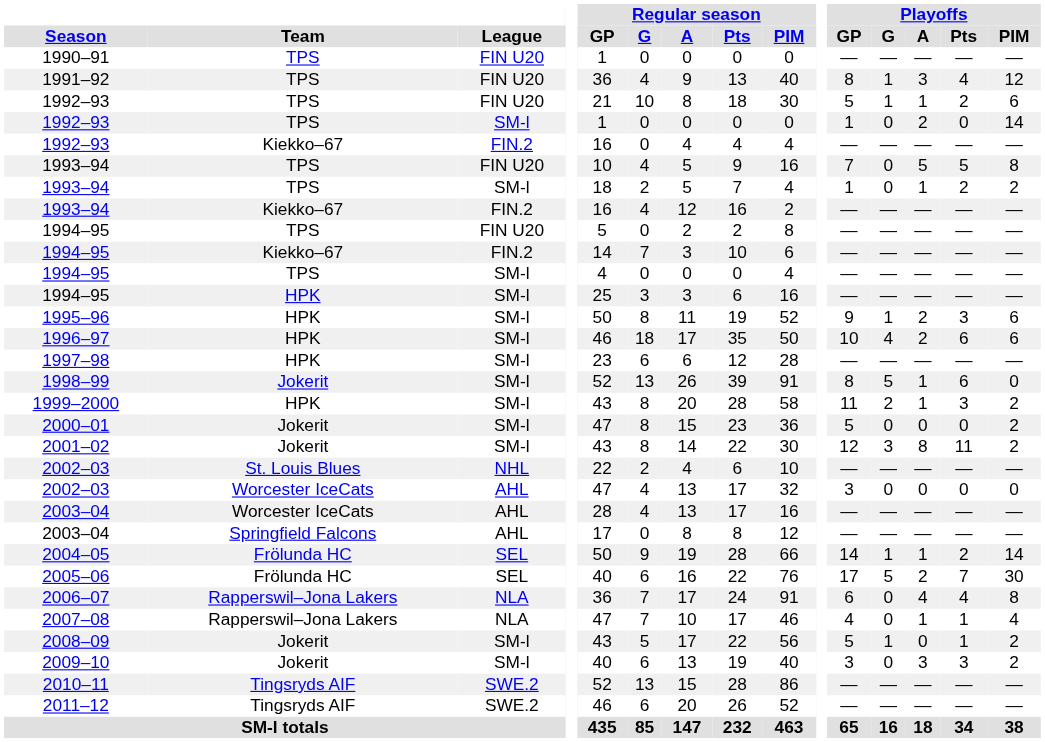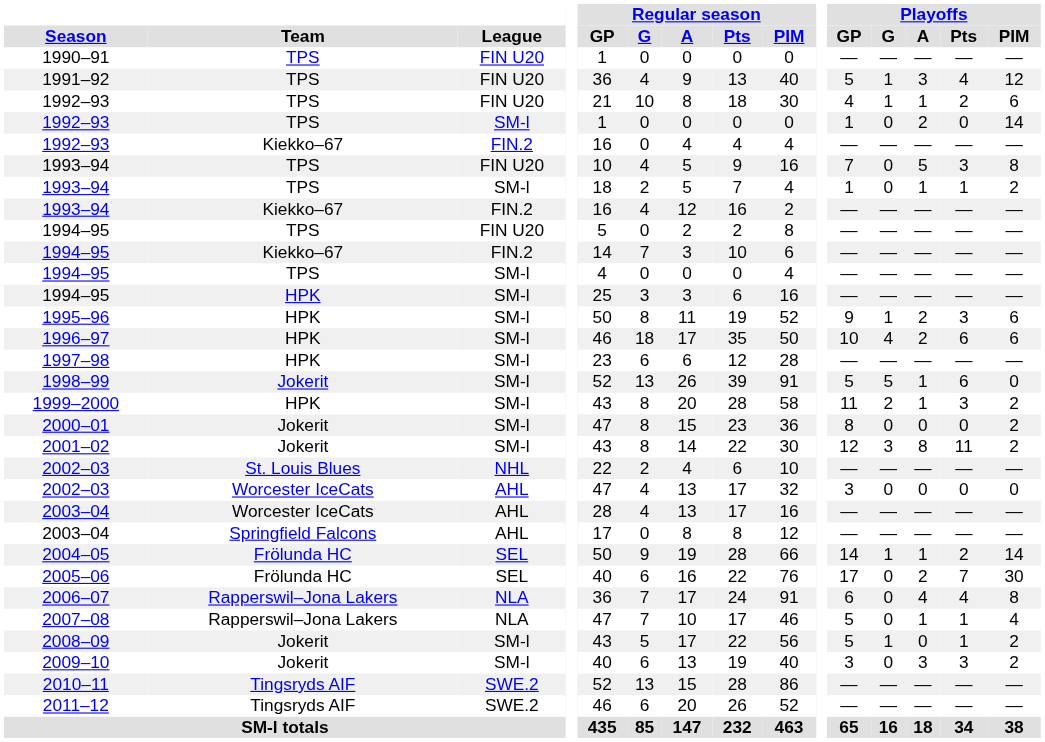1991–92 | Playoffs / GP: 8 -> 5
1992–93 / FIN U20 | Playoffs / GP: 5 -> 4
1993–94 / FIN U20 | Playoffs / Pts: 5 -> 3
1993–94 / SM-l | Playoffs / Pts: 2 -> 1
1998–99 | Playoffs / GP: 8 -> 5
2000–01 | Playoffs / GP: 5 -> 8
2005–06 | Playoffs / G: 5 -> 0
2007–08 | Playoffs / GP: 4 -> 5
